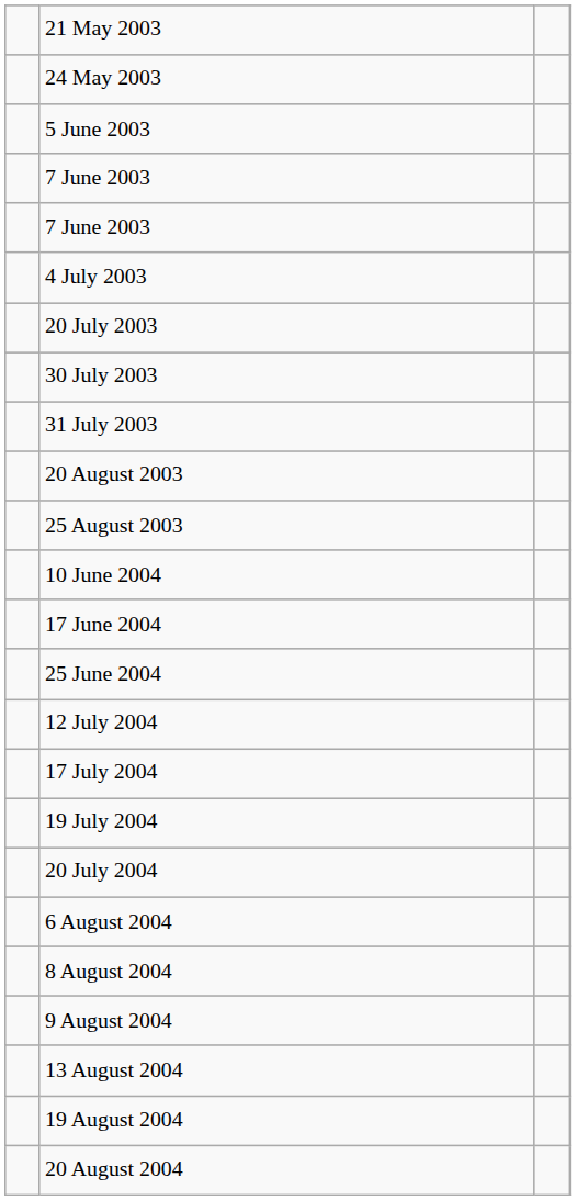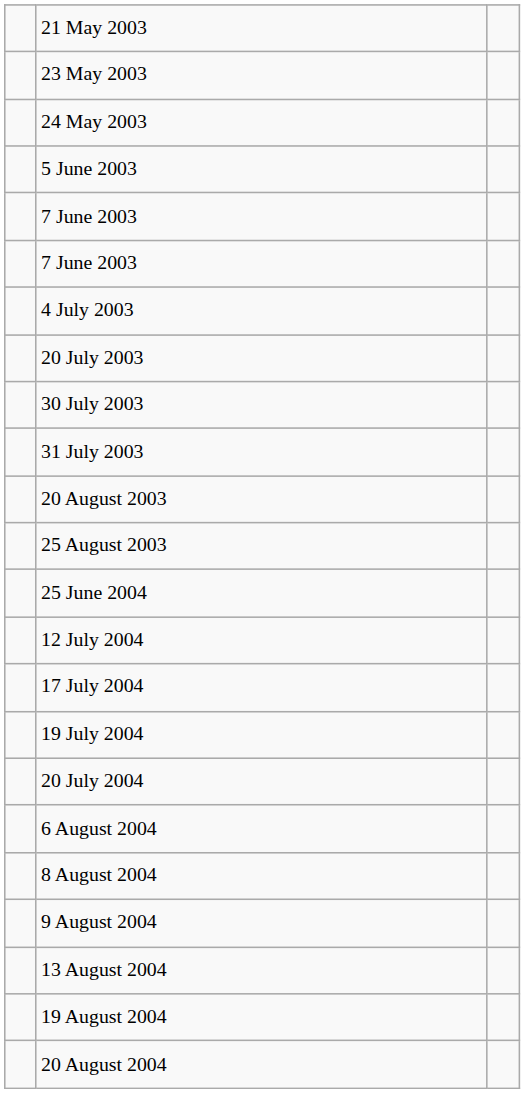+ row: 23 May 2003
- row: 10 June 2004
- row: 17 June 2004
